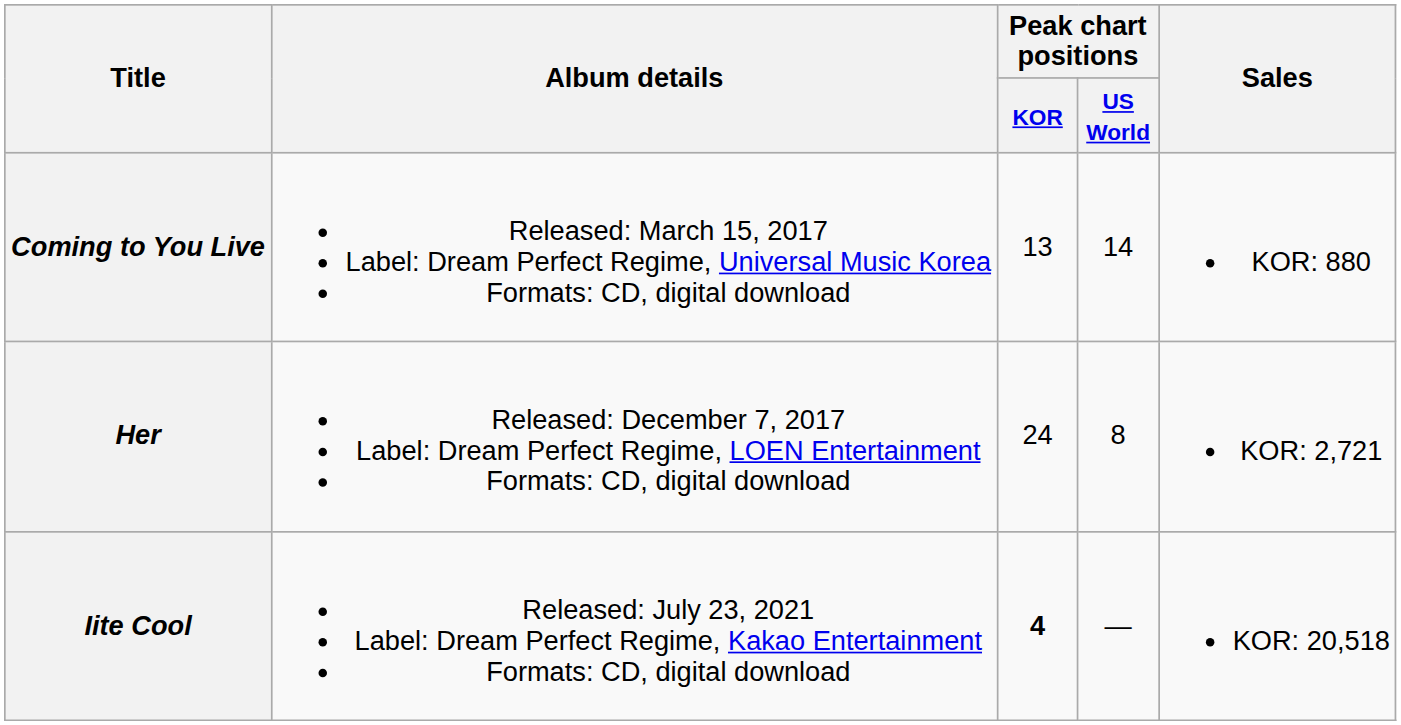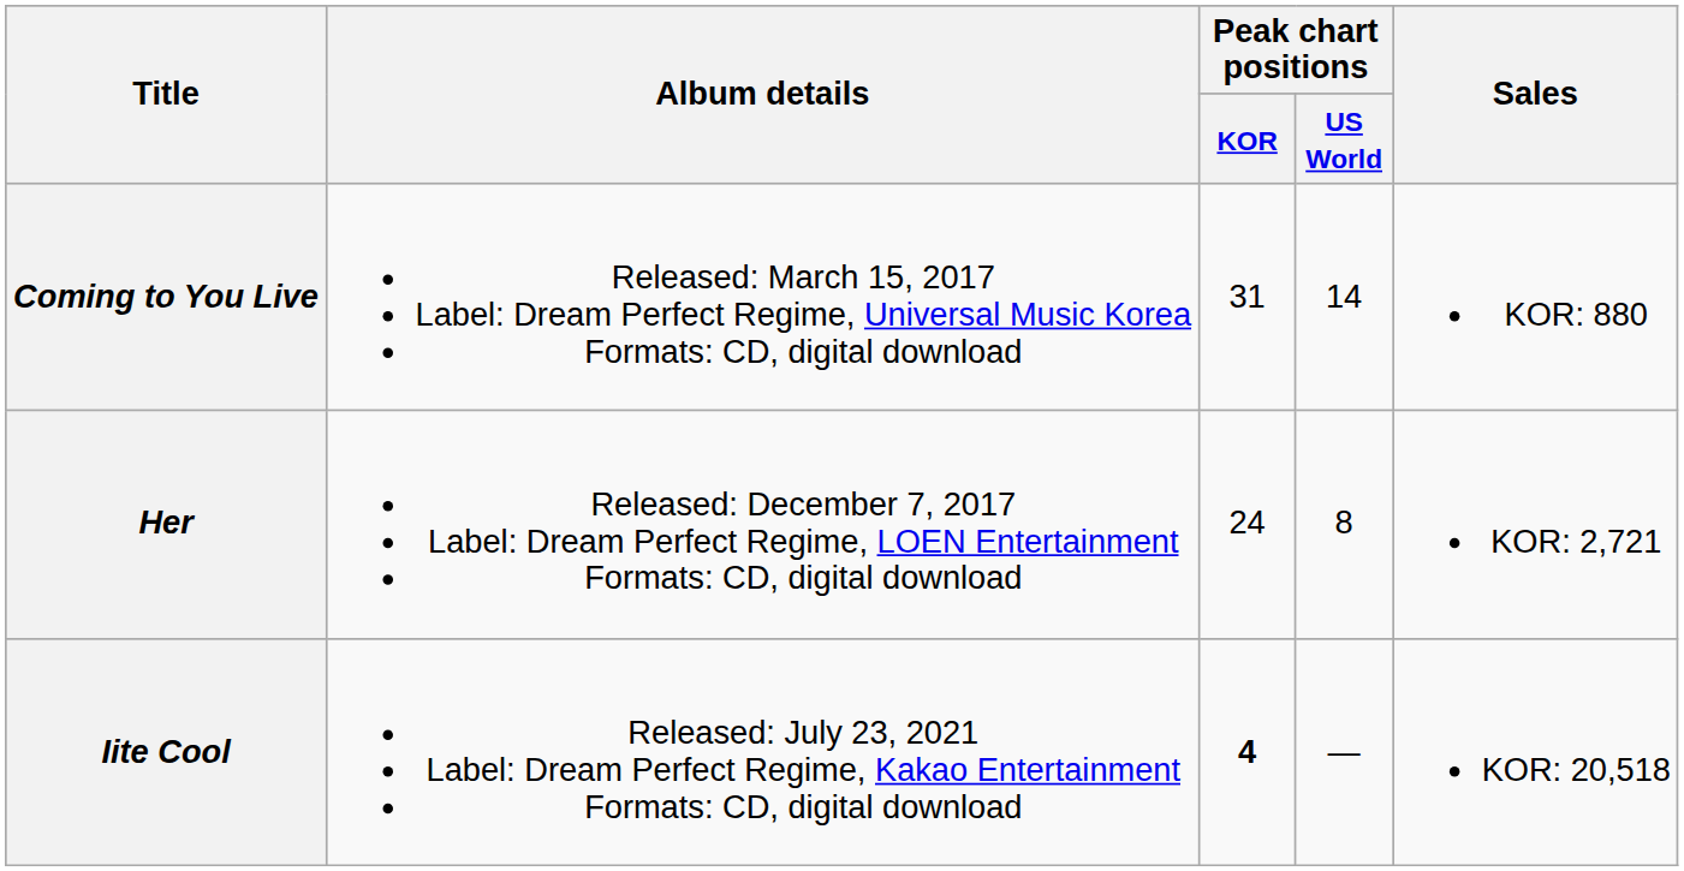Coming to You Live | Peak chart positions / KOR: 13 -> 31
